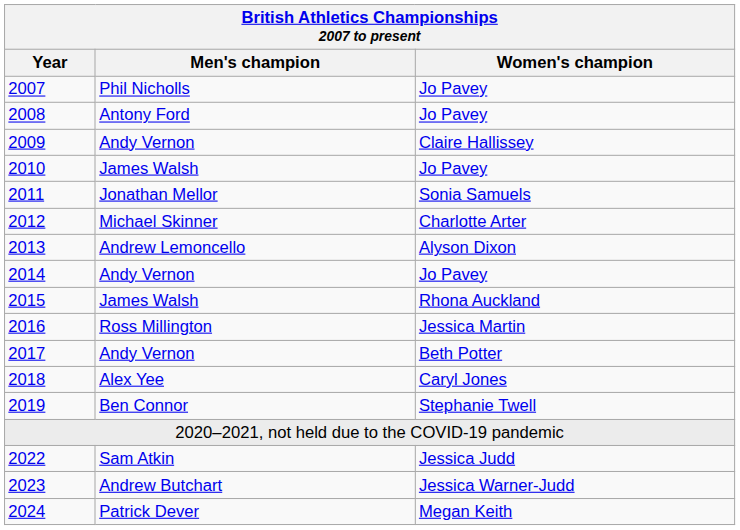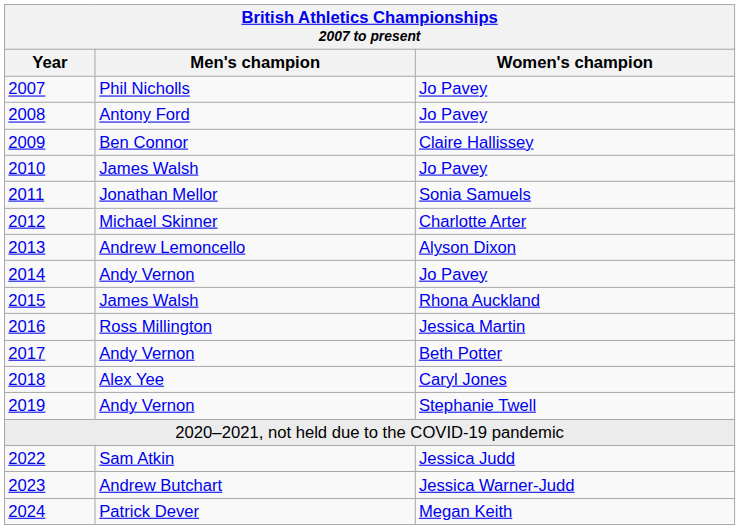2009 | Men's champion: Andy Vernon -> Ben Connor
2019 | Men's champion: Ben Connor -> Andy Vernon
